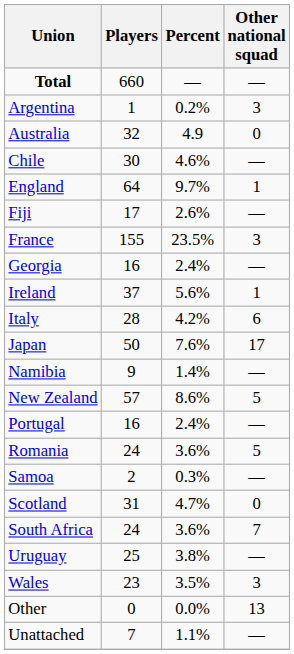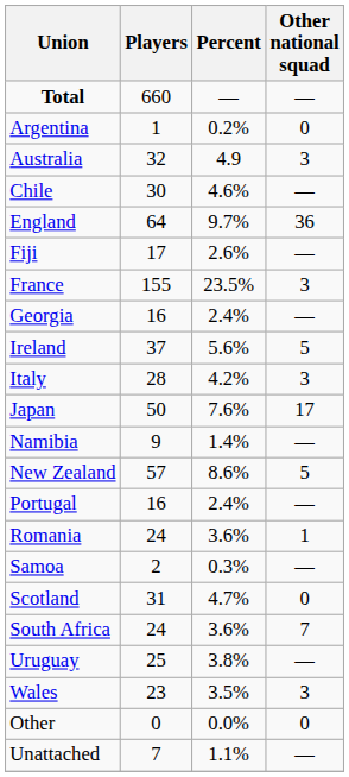Argentina | Other national squad: 3 -> 0
Australia | Other national squad: 0 -> 3
England | Other national squad: 1 -> 36
Ireland | Other national squad: 1 -> 5
Italy | Other national squad: 6 -> 3
Romania | Other national squad: 5 -> 1
Other | Other national squad: 13 -> 0
